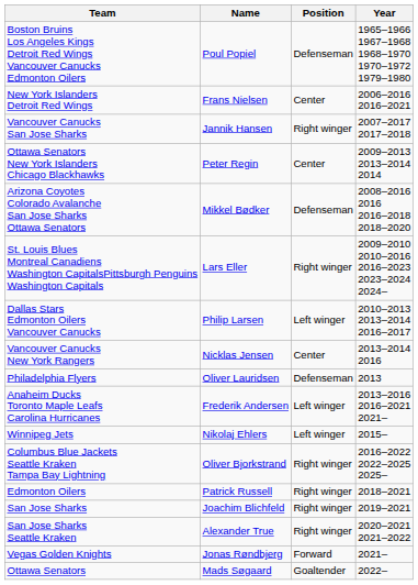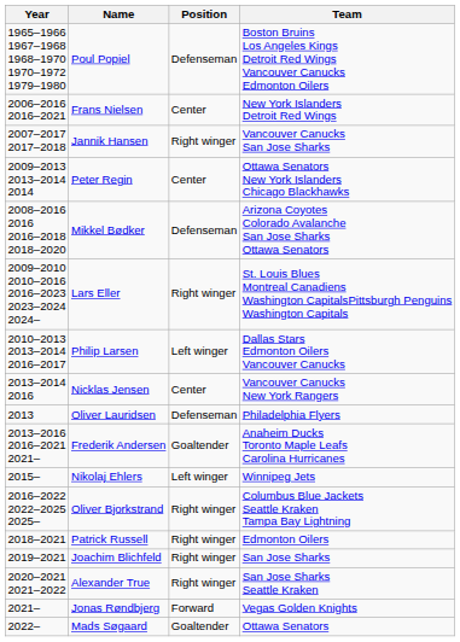columns swapped: Year <-> Team
Frederik Andersen | Position: Left winger -> Goaltender
